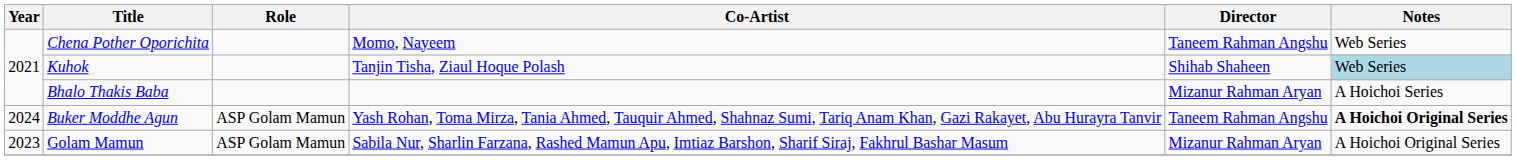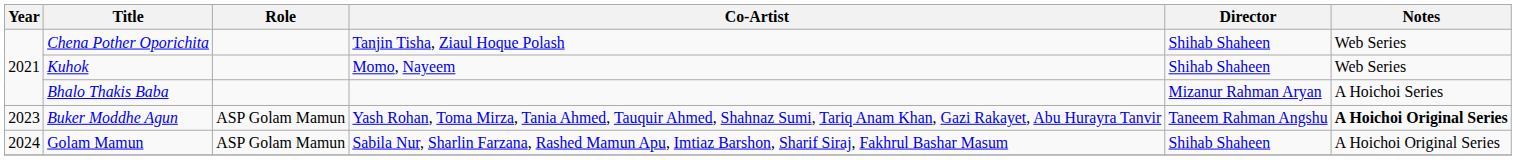Chena Pother Oporichita | Co-Artist: Momo, Nayeem -> Tanjin Tisha, Ziaul Hoque Polash
Chena Pother Oporichita | Director: Taneem Rahman Angshu -> Shihab Shaheen
Kuhok | Co-Artist: Tanjin Tisha, Ziaul Hoque Polash -> Momo, Nayeem
Kuhok | Notes: lightblue background -> no background
Buker Moddhe Agun | Year: 2024 -> 2023
Golam Mamun | Year: 2023 -> 2024
Golam Mamun | Director: Mizanur Rahman Aryan -> Shihab Shaheen
